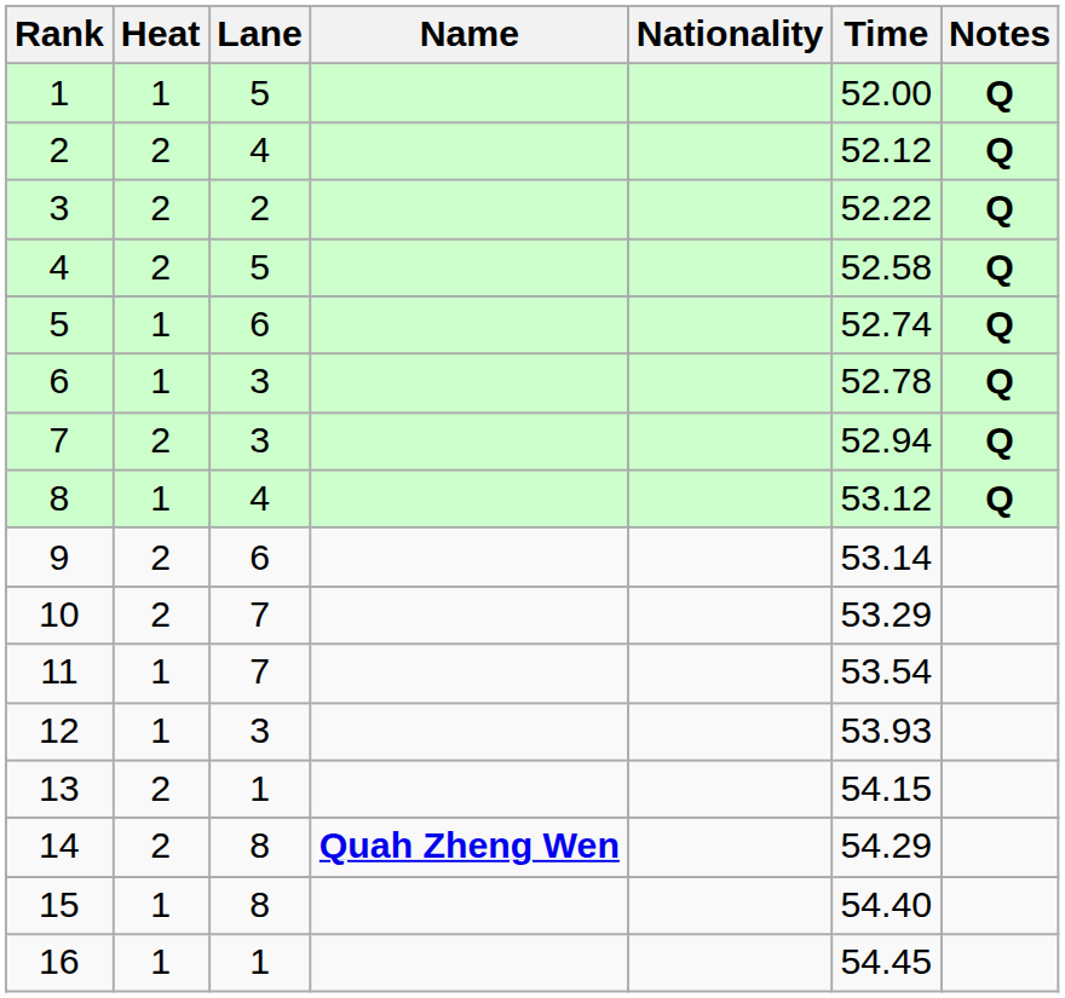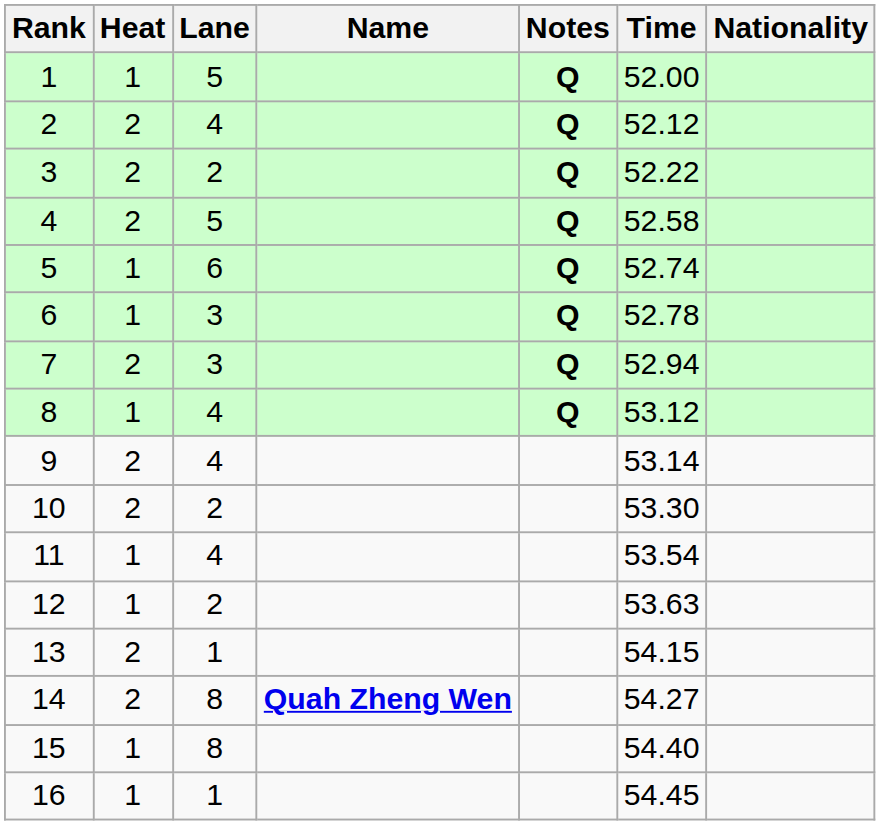columns swapped: Nationality <-> Notes
9 | Lane: 6 -> 4
10 | Lane: 7 -> 2
10 | Time: 53.29 -> 53.30
11 | Lane: 7 -> 4
12 | Lane: 3 -> 2
12 | Time: 53.93 -> 53.63
14 | Time: 54.29 -> 54.27
